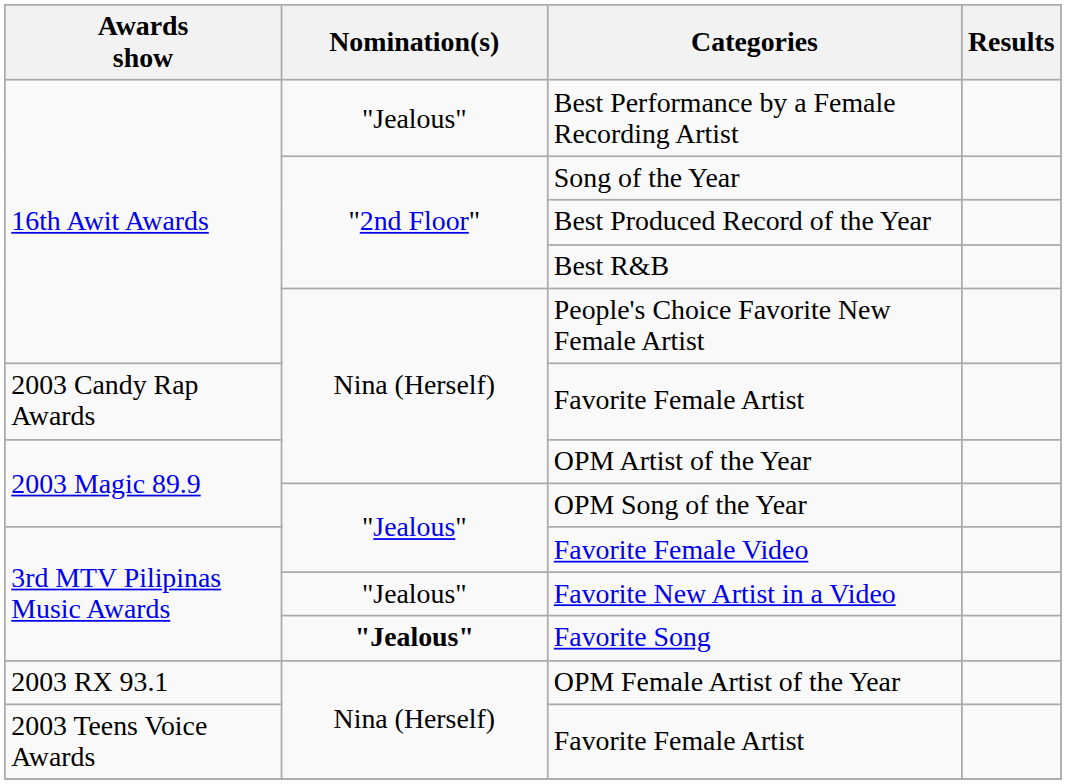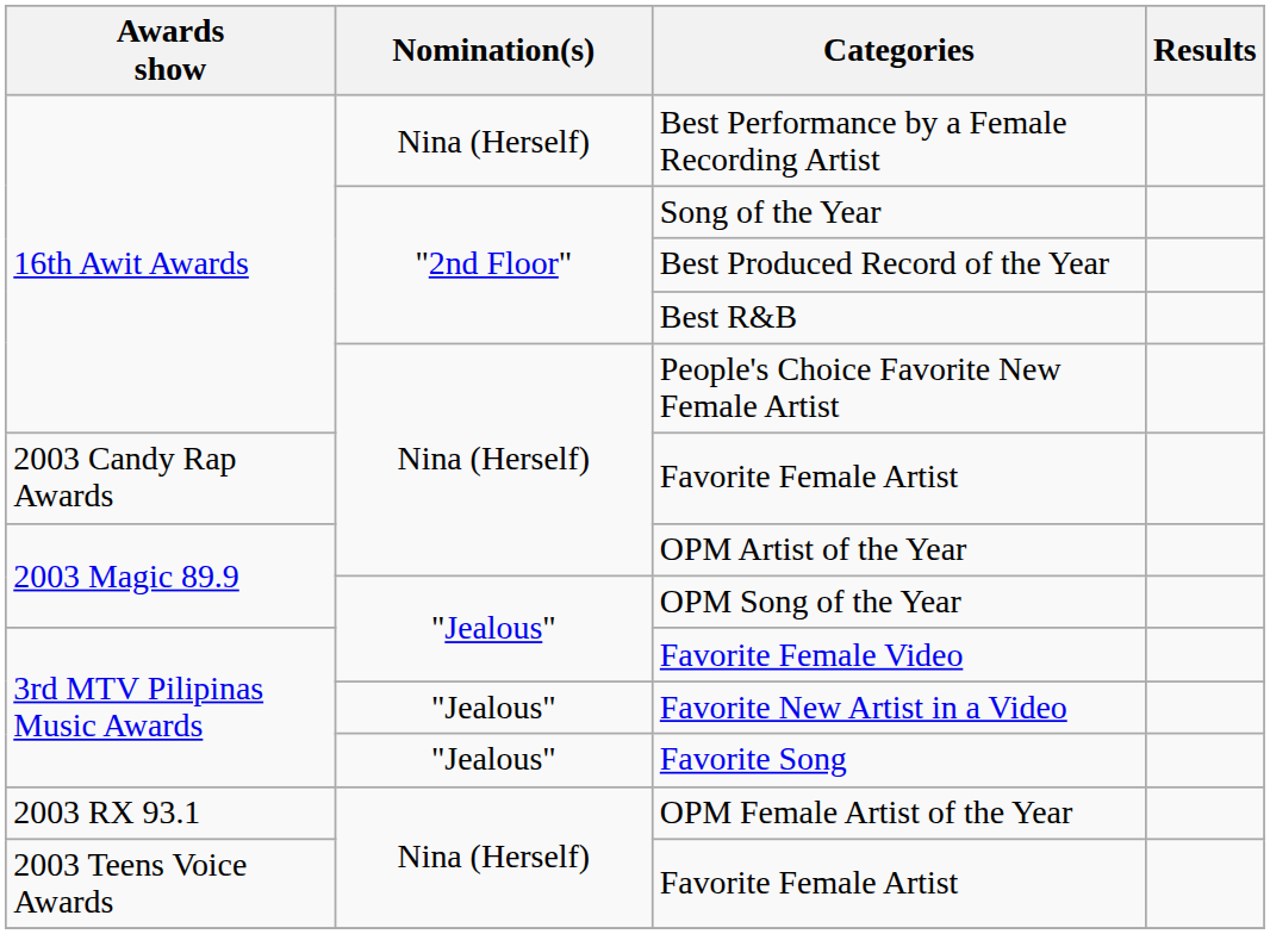Best Performance by a Female Recording Artist | Nomination(s): "Jealous" -> Nina (Herself)
Favorite Song | Nomination(s): bold -> normal
